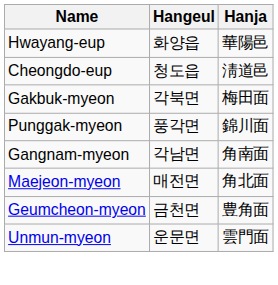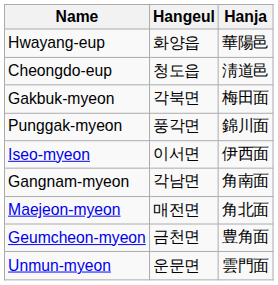+ row: Iseo-myeon | 이서면 | 伊西面
